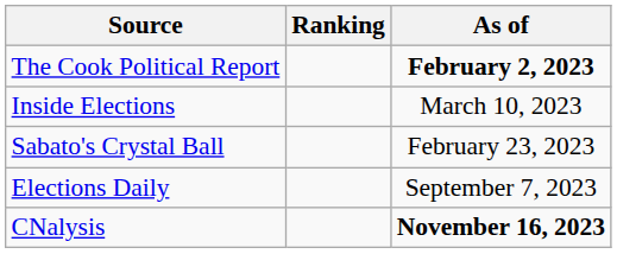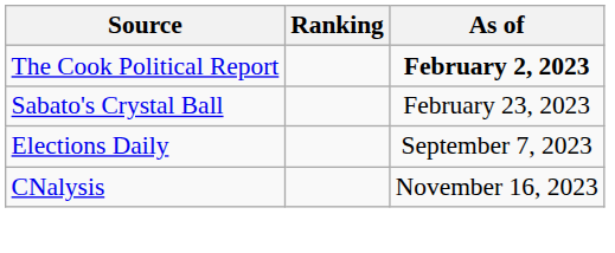- row: Inside Elections | March 10, 2023
CNalysis | As of: bold -> normal
